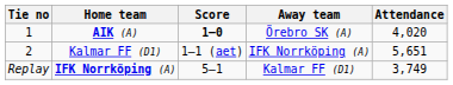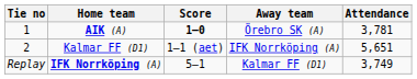AIK (A) | Attendance: 4,020 -> 3,781
